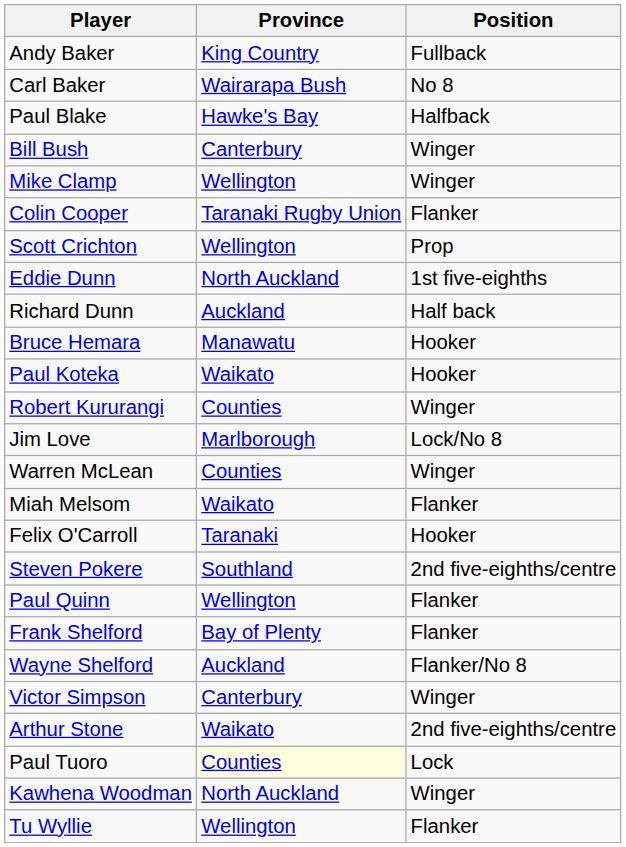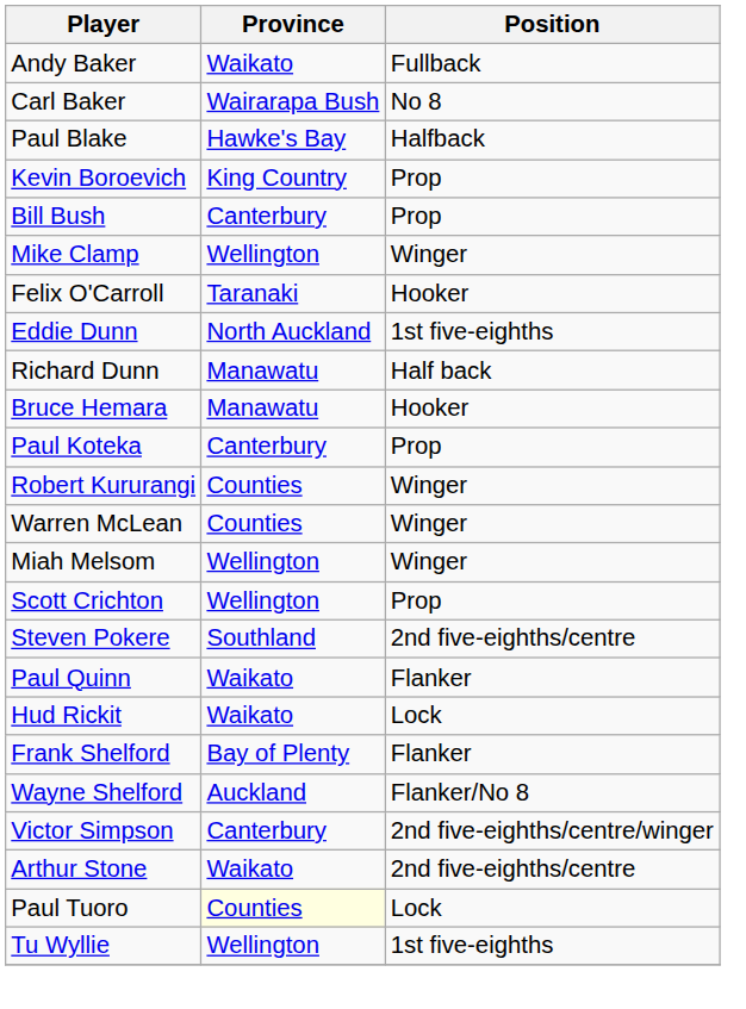Andy Baker | Province: King Country -> Waikato
+ row: Kevin Boroevich | King Country | Prop
Bill Bush | Position: Winger -> Prop
- row: Colin Cooper | Taranaki Rugby Union | Flanker
rows swapped: Scott Crichton <-> Felix O'Carroll
Richard Dunn | Province: Auckland -> Manawatu
Paul Koteka | Province: Waikato -> Canterbury
Paul Koteka | Position: Hooker -> Prop
- row: Jim Love | Marlborough | Lock/No 8
Miah Melsom | Province: Waikato -> Wellington
Miah Melsom | Position: Flanker -> Winger
Paul Quinn | Province: Wellington -> Waikato
+ row: Hud Rickit | Waikato | Lock
Victor Simpson | Position: Winger -> 2nd five-eighths/centre/winger
- row: Kawhena Woodman | North Auckland | Winger
Tu Wyllie | Position: Flanker -> 1st five-eighths
